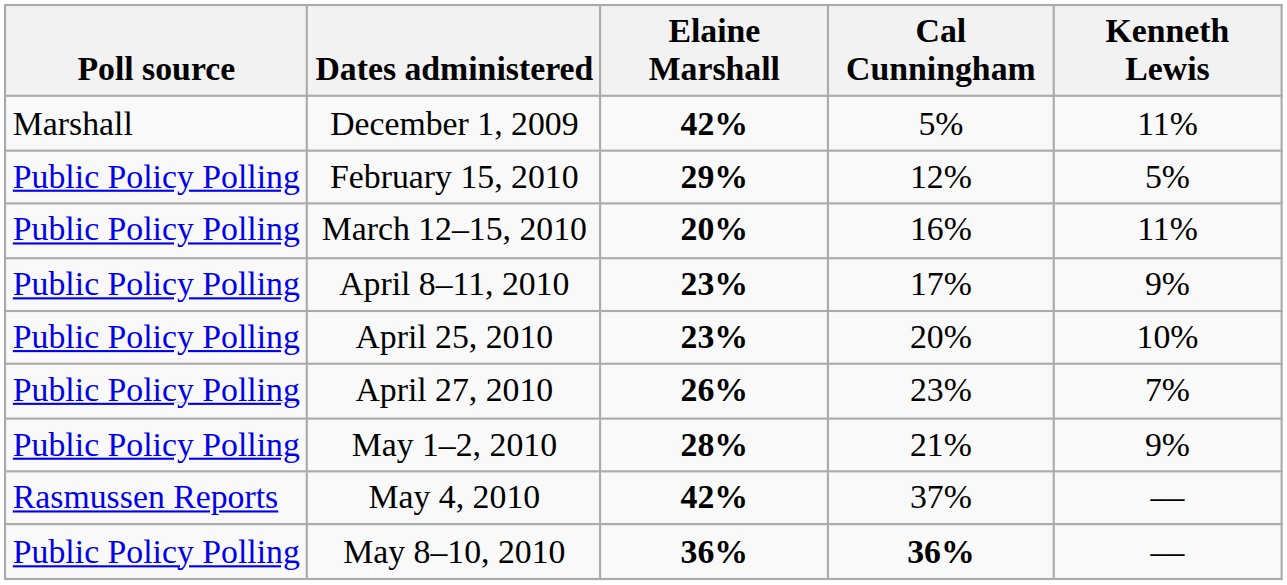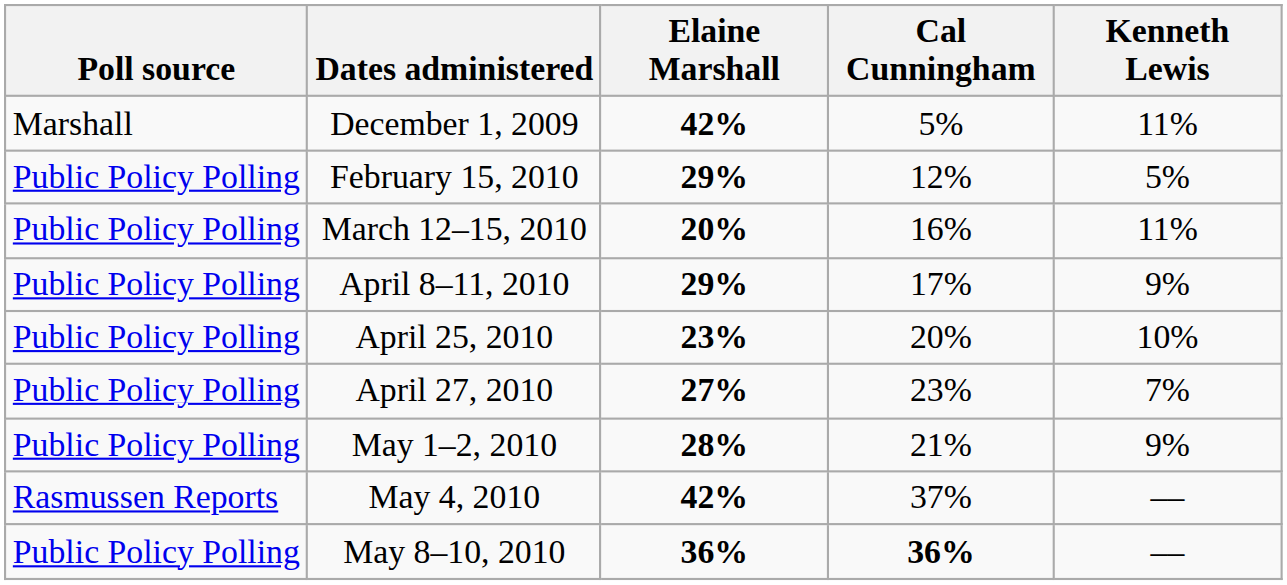April 8–11, 2010 | Elaine Marshall: 23% -> 29%
April 27, 2010 | Elaine Marshall: 26% -> 27%
